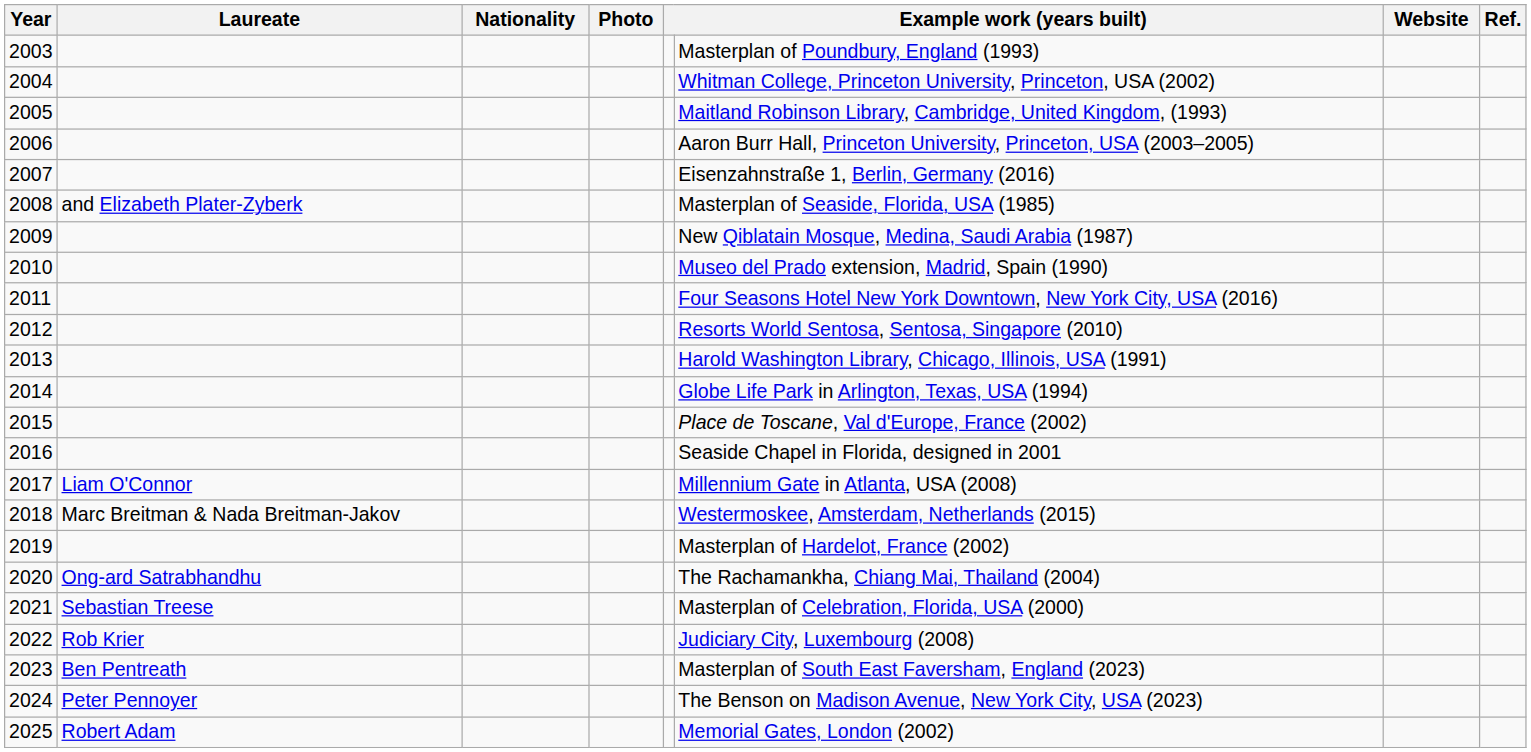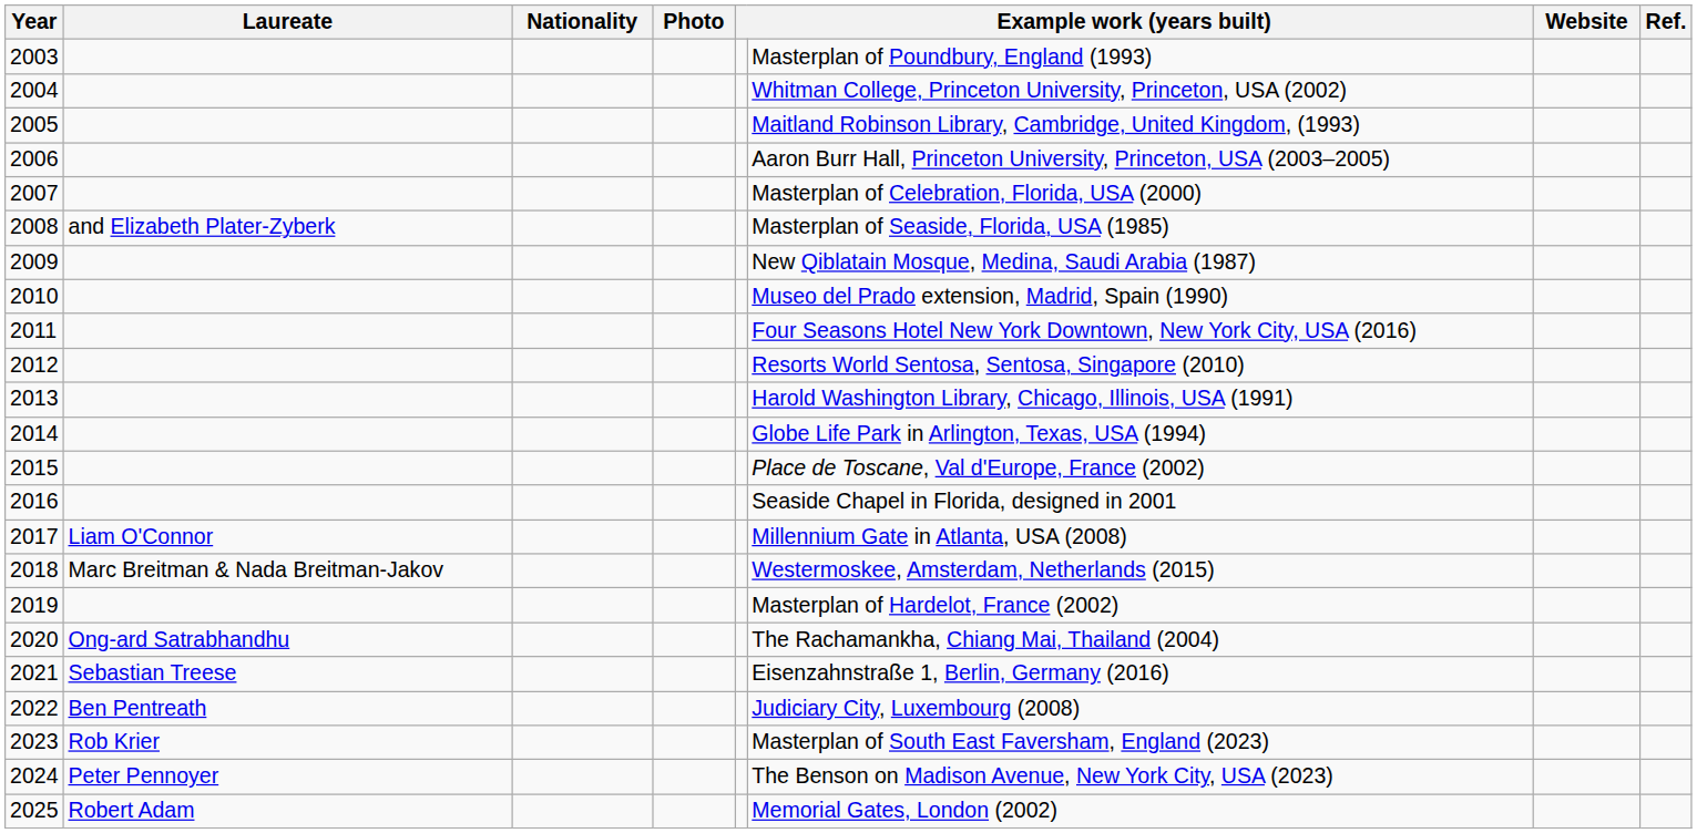2007 | column 6: Eisenzahnstraße 1, Berlin, Germany (2016) -> Masterplan of Celebration, Florida, USA (2000)
2021 | column 6: Masterplan of Celebration, Florida, USA (2000) -> Eisenzahnstraße 1, Berlin, Germany (2016)
2022 | Laureate: Rob Krier -> Ben Pentreath
2023 | Laureate: Ben Pentreath -> Rob Krier
